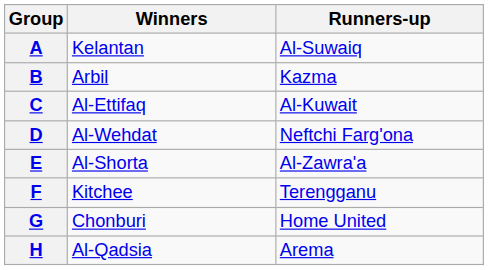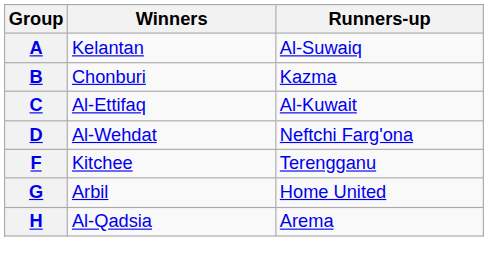B | Winners: Arbil -> Chonburi
- row: E | Al-Shorta | Al-Zawra'a
G | Winners: Chonburi -> Arbil
